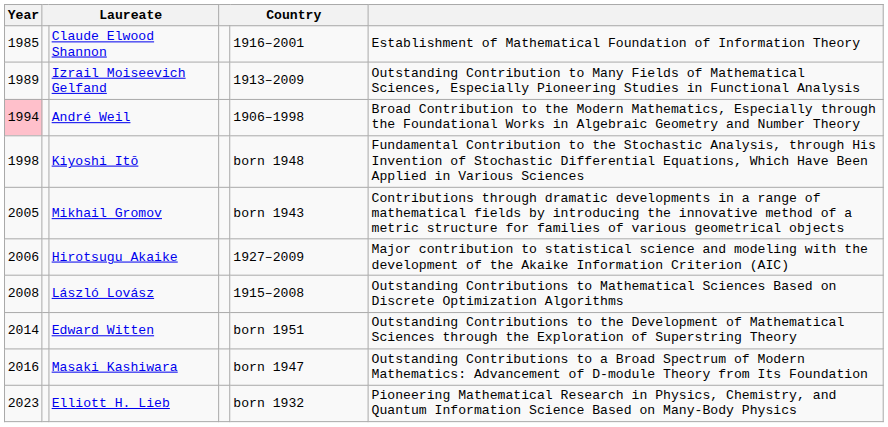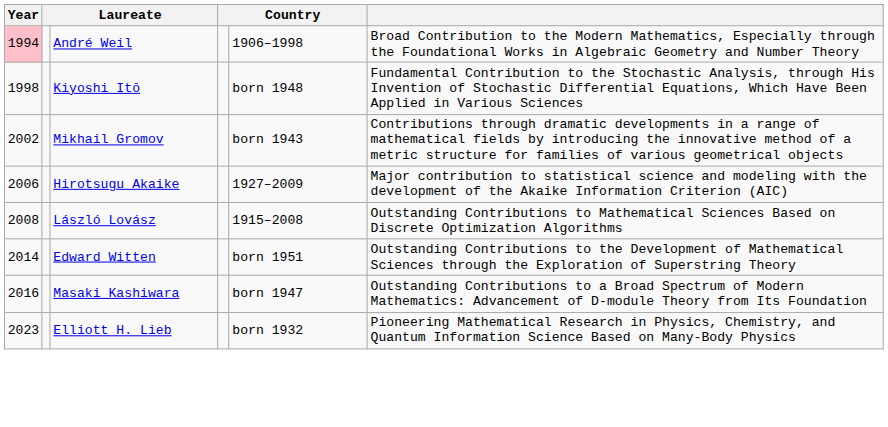- row: 1985 | Claude Elwood Shannon | 1916–2001 | Establishment of Mathematical Foundation of Information Theory
- row: 1989 | Izrail Moiseevich Gelfand | 1913–2009 | Outstanding Contribution to Many Fields of Mathematical Sciences, Especially Pioneering Studies in Functional Analysis
Mikhail Gromov | Year: 2005 -> 2002
